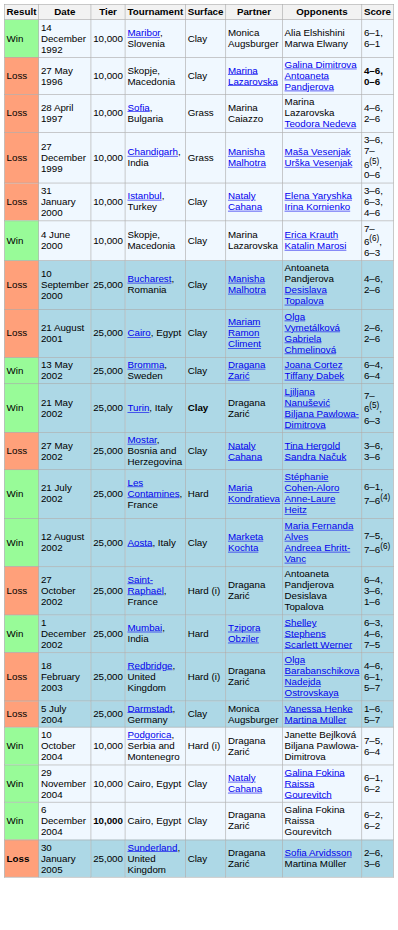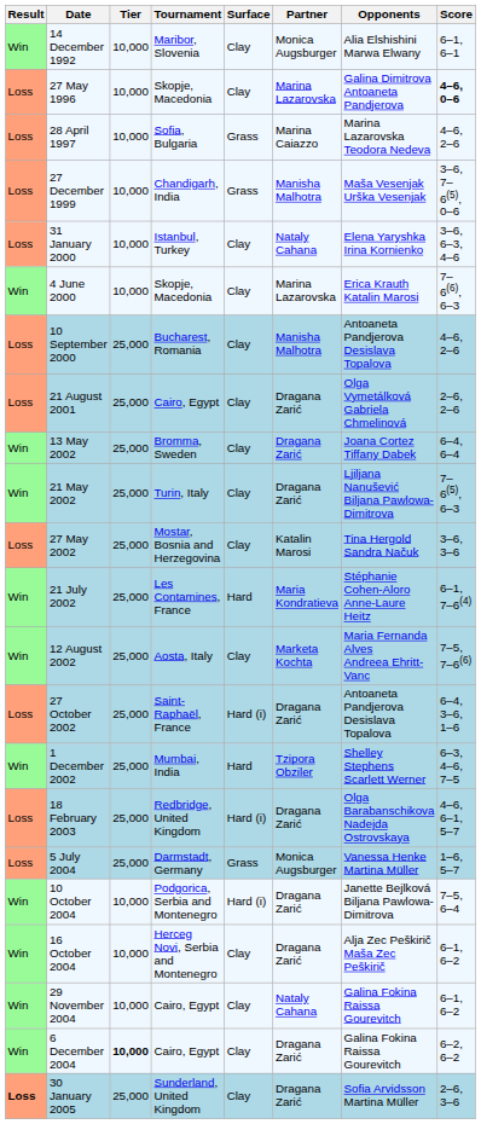21 August 2001 | Partner: Mariam Ramon Climent -> Dragana Zarić
21 May 2002 | Surface: bold -> normal
27 May 2002 | Partner: Nataly Cahana -> Katalin Marosi
5 July 2004 | Surface: Clay -> Grass
+ row: Win | 16 October 2004 | 10,000 | Herceg Novi, Serbia and Montenegro | Clay | Dragana Zarić | Alja Zec Peškirič Maša Zec Peškirič | 6–1, 6–2
